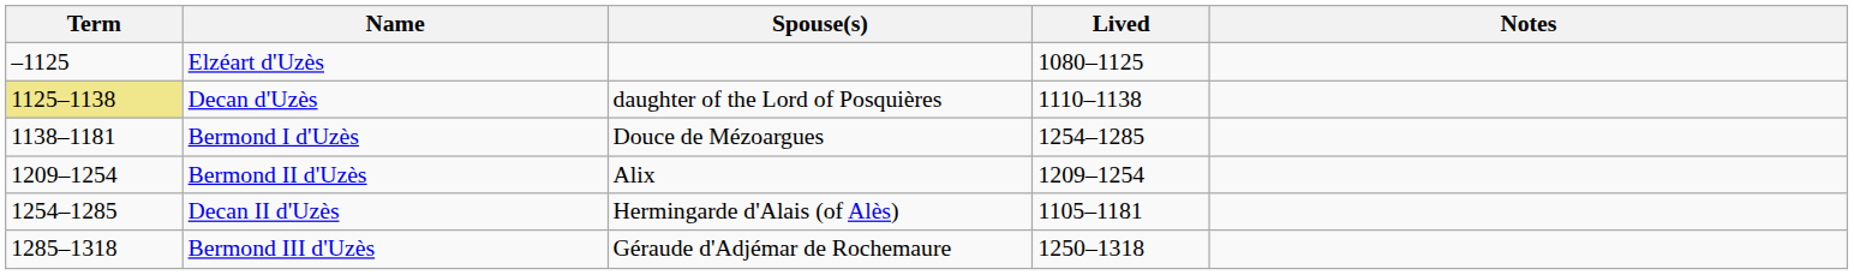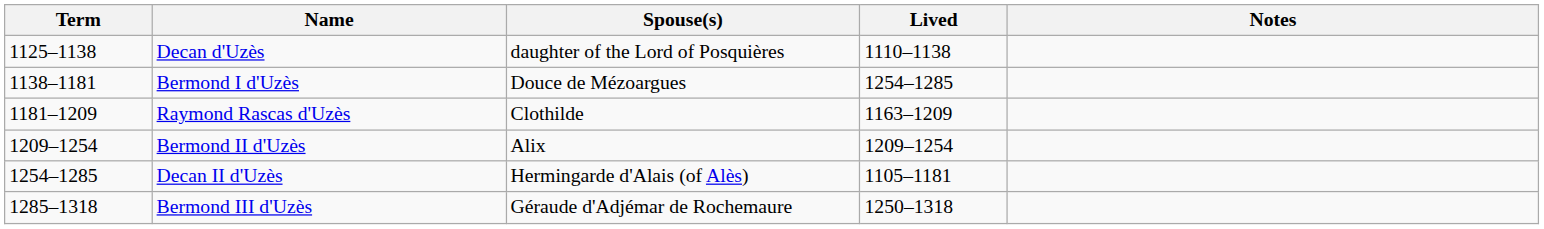- row: –1125 | Elzéart d'Uzès | 1080–1125
Decan d'Uzès | Term: khaki background -> no background
+ row: 1181–1209 | Raymond Rascas d'Uzès | Clothilde | 1163–1209
